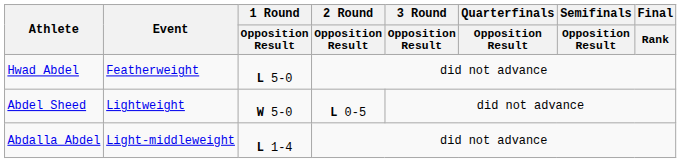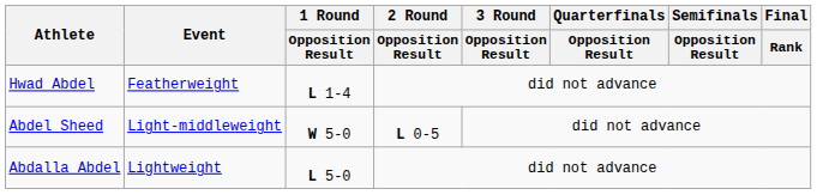Hwad Abdel | 1 Round / Opposition Result: L 5-0 -> L 1-4
Abdel Sheed | Event: Lightweight -> Light-middleweight
Abdalla Abdel | Event: Light-middleweight -> Lightweight
Abdalla Abdel | 1 Round / Opposition Result: L 1-4 -> L 5-0
